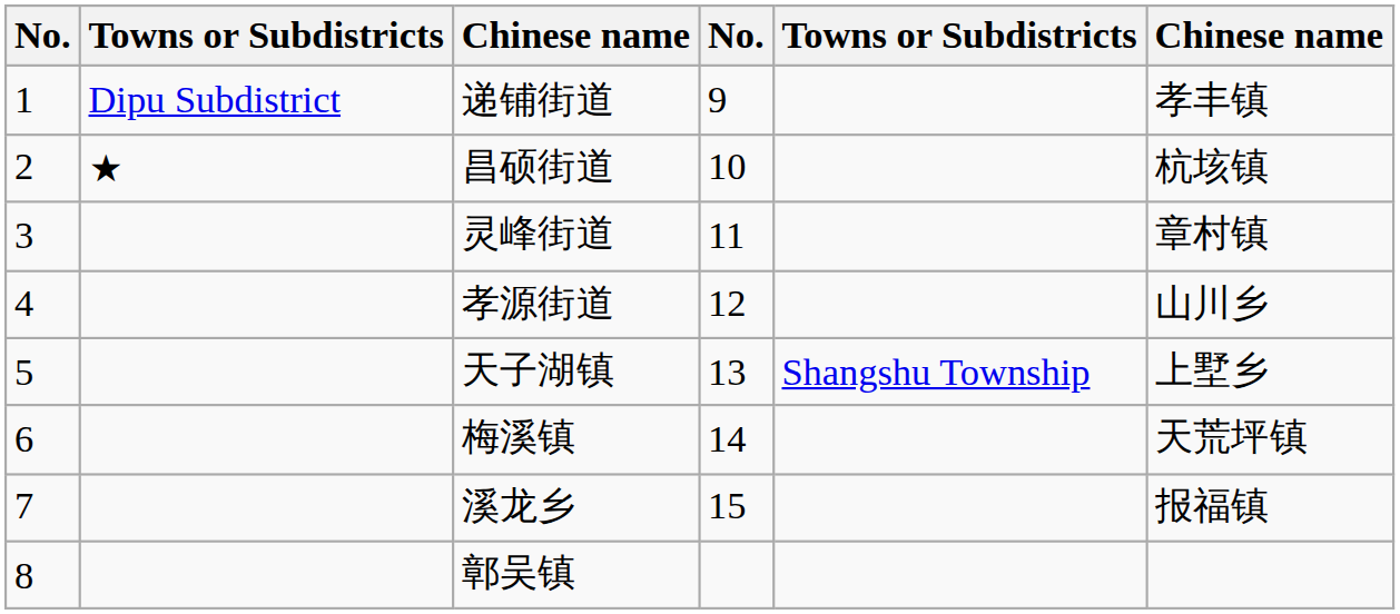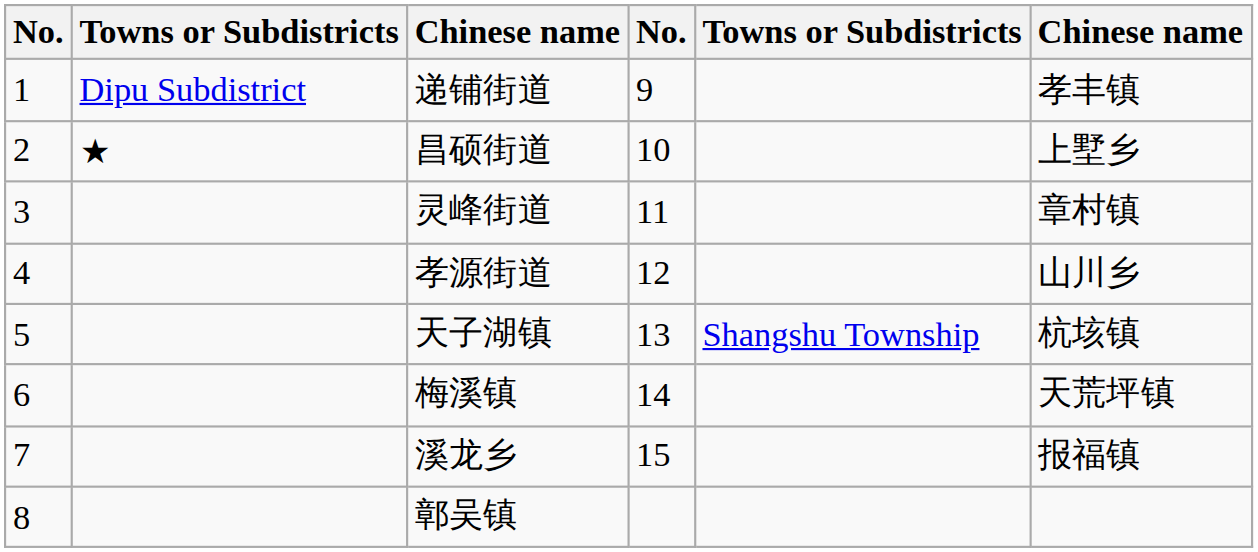昌硕街道 | column 6: 杭垓镇 -> 上墅乡
天子湖镇 | column 6: 上墅乡 -> 杭垓镇
